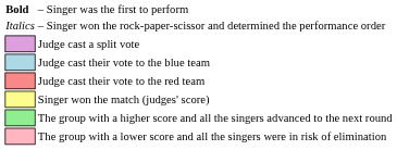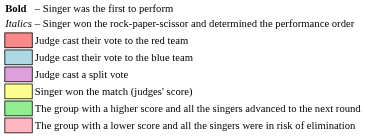rows swapped: Judge cast their vote to the red team <-> Judge cast a split vote
